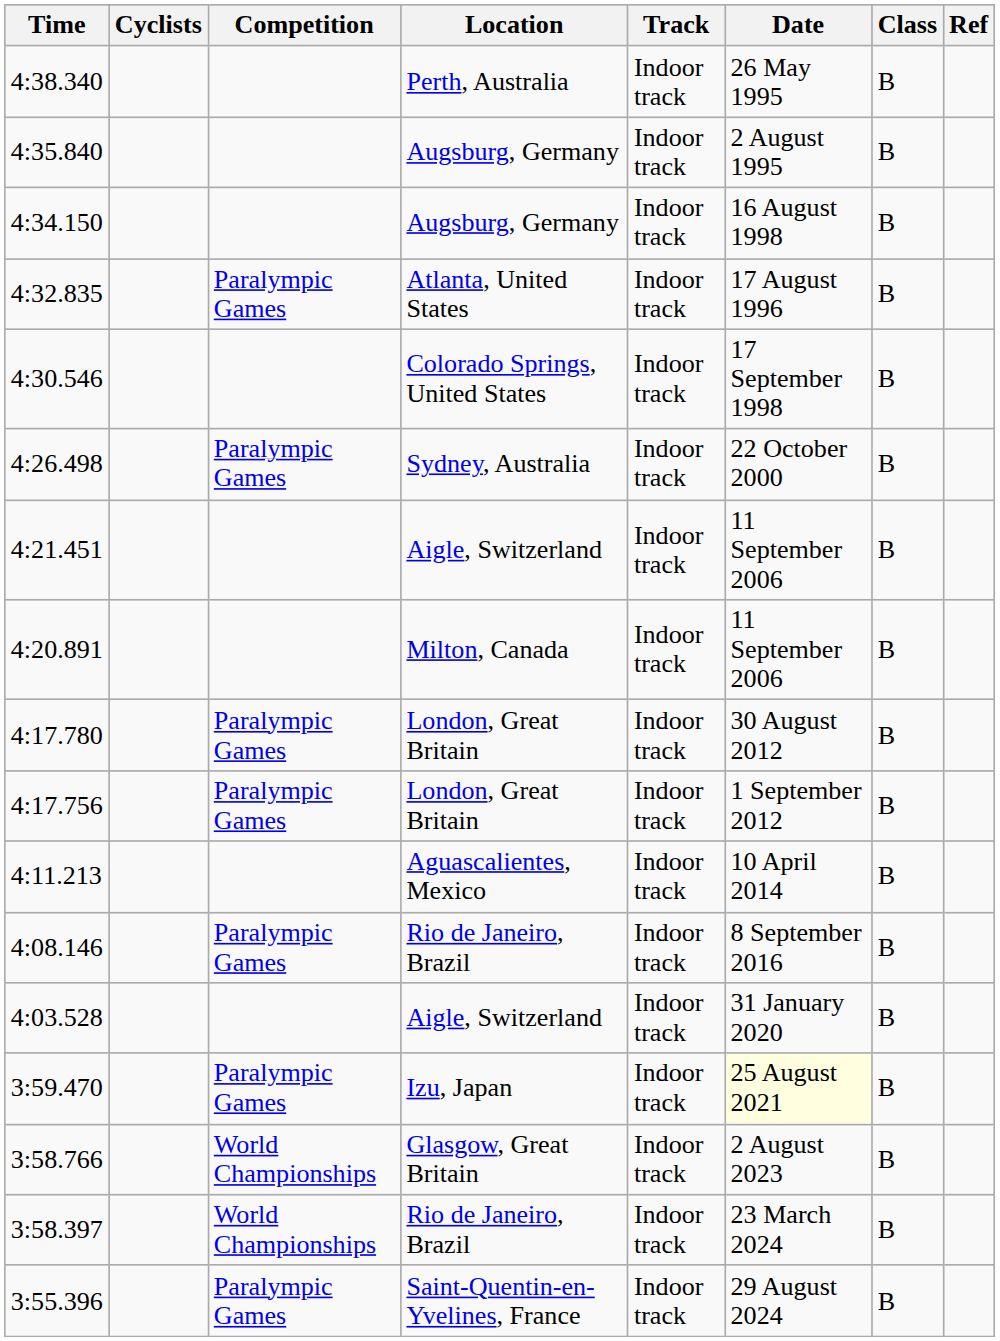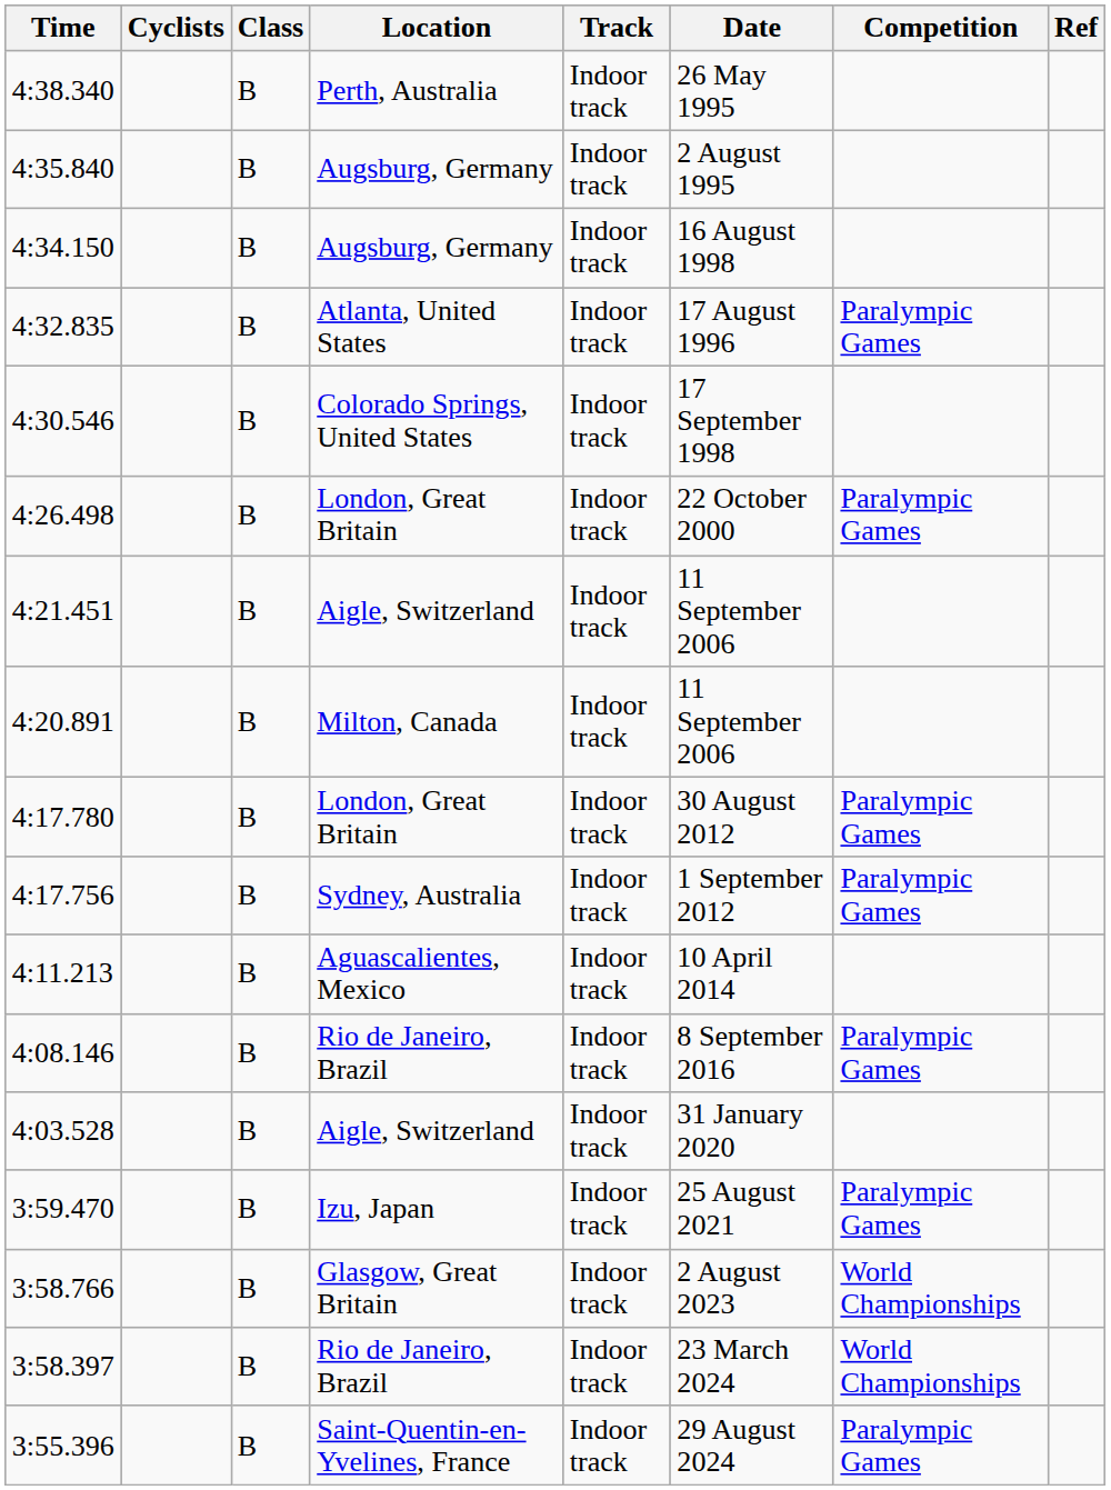columns swapped: Class <-> Competition
4:26.498 | Location: Sydney, Australia -> London, Great Britain
4:17.756 | Location: London, Great Britain -> Sydney, Australia
3:59.470 | Date: lightyellow background -> no background
